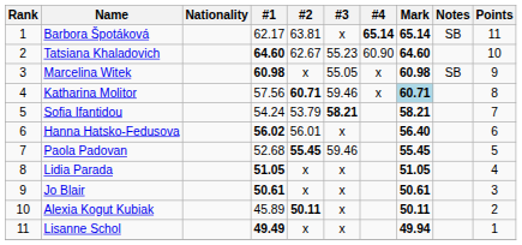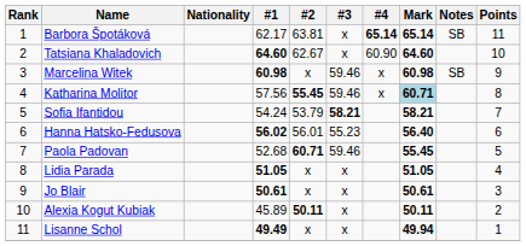Tatsiana Khaladovich | #3: 55.23 -> x
Marcelina Witek | #3: 55.05 -> 59.46
Katharina Molitor | #2: 60.71 -> 55.45
Hanna Hatsko-Fedusova | #3: x -> 55.23
Paola Padovan | #2: 55.45 -> 60.71
